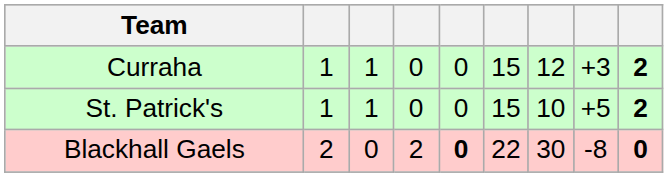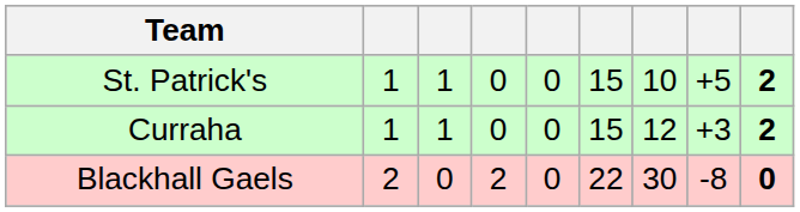rows swapped: St. Patrick's <-> Curraha
Blackhall Gaels | column 5: bold -> normal
